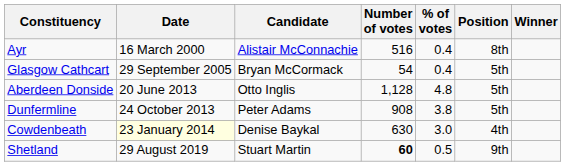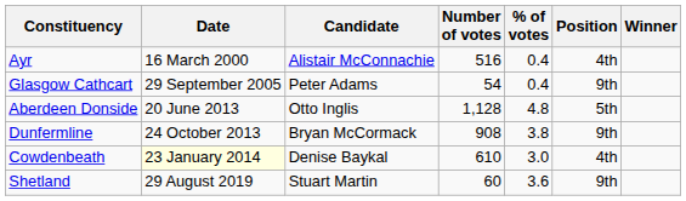Ayr | Position: 8th -> 4th
Glasgow Cathcart | Candidate: Bryan McCormack -> Peter Adams
Glasgow Cathcart | Position: 5th -> 9th
Dunfermline | Candidate: Peter Adams -> Bryan McCormack
Dunfermline | Position: 5th -> 9th
Cowdenbeath | Number of votes: 630 -> 610
Shetland | Number of votes: bold -> normal
Shetland | % of votes: 0.5 -> 3.6
